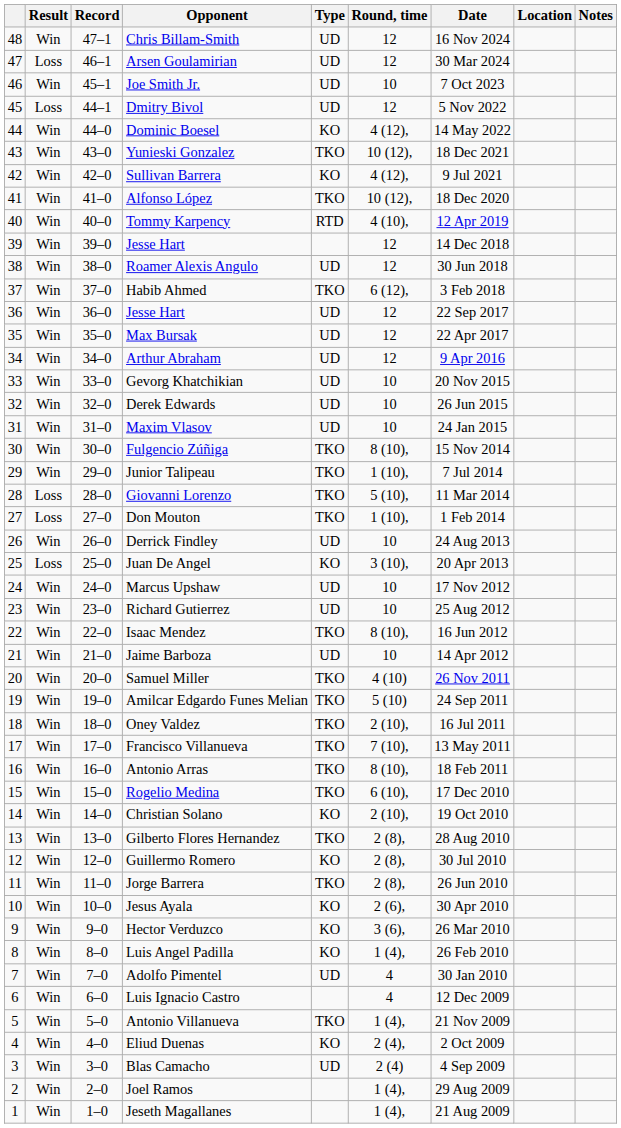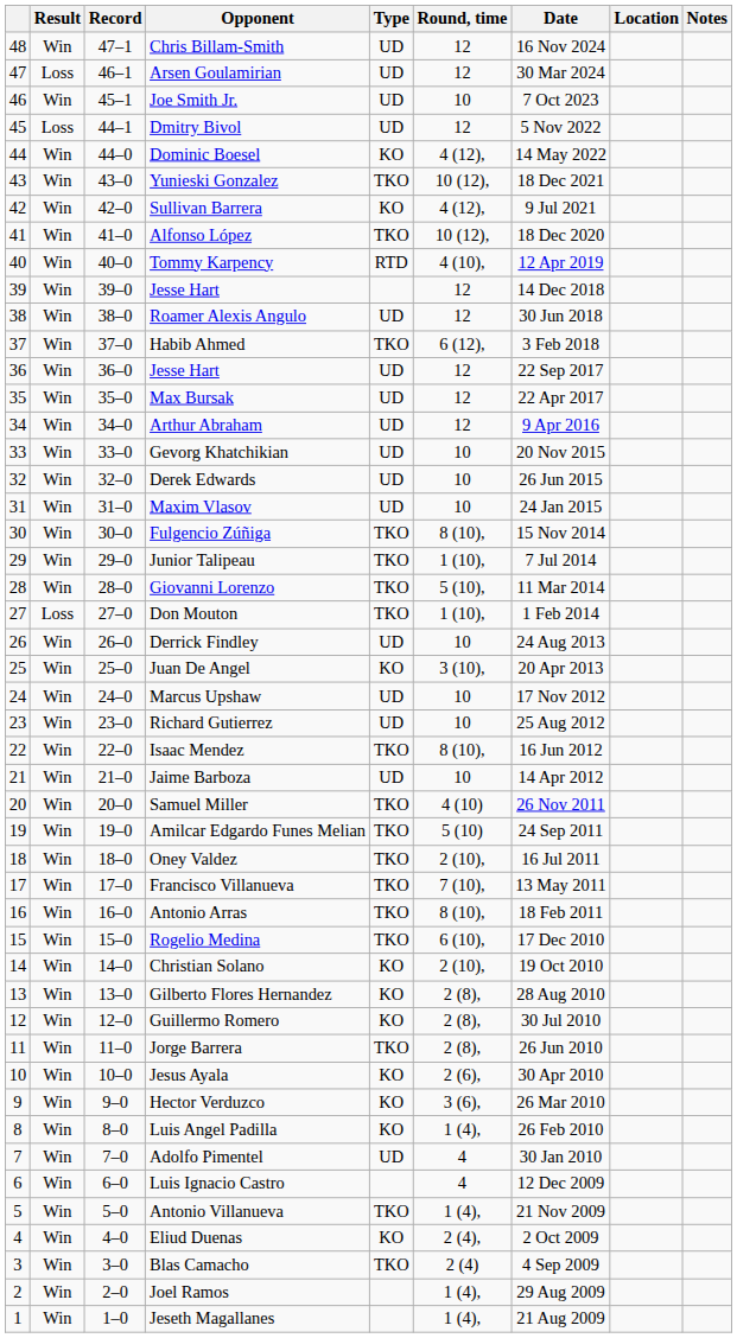Giovanni Lorenzo | Result: Loss -> Win
Juan De Angel | Result: Loss -> Win
Gilberto Flores Hernandez | Type: TKO -> KO
Blas Camacho | Type: UD -> TKO
